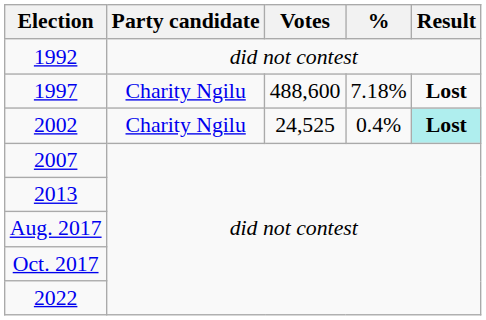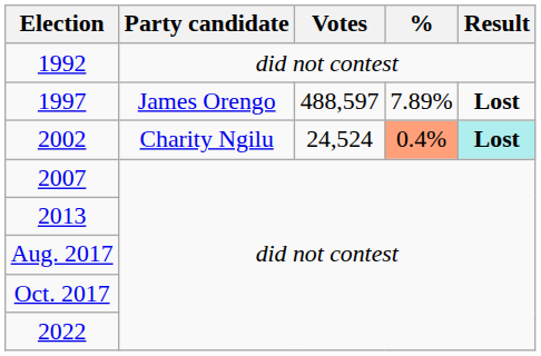1997 | Party candidate: Charity Ngilu -> James Orengo
1997 | Votes: 488,600 -> 488,597
1997 | %: 7.18% -> 7.89%
2002 | Votes: 24,525 -> 24,524
2002 | %: no background -> lightsalmon background
